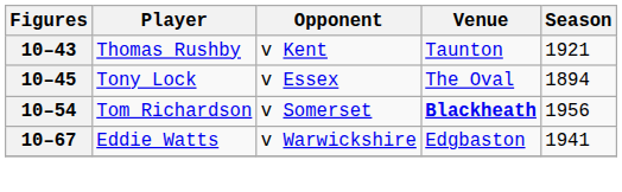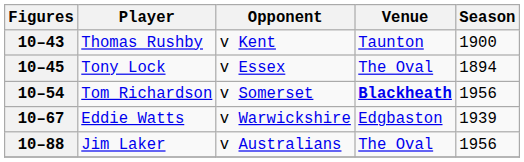10–43 | Season: 1921 -> 1900
10–67 | Season: 1941 -> 1939
+ row: 10–88 | Jim Laker | v Australians | The Oval | 1956
